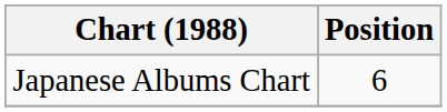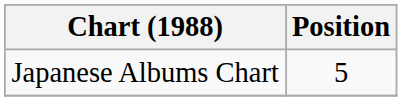Japanese Albums Chart | Position: 6 -> 5
